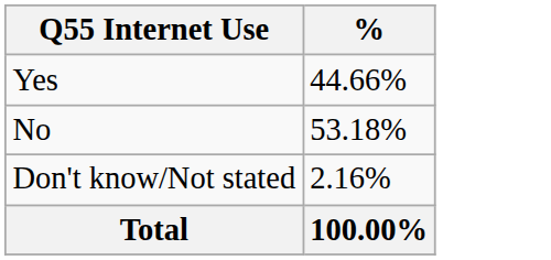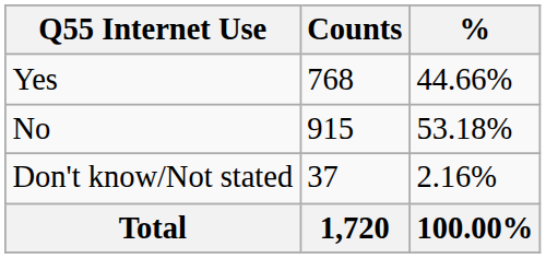+ column: Counts | 768 | 915 | 37 | 1,720
